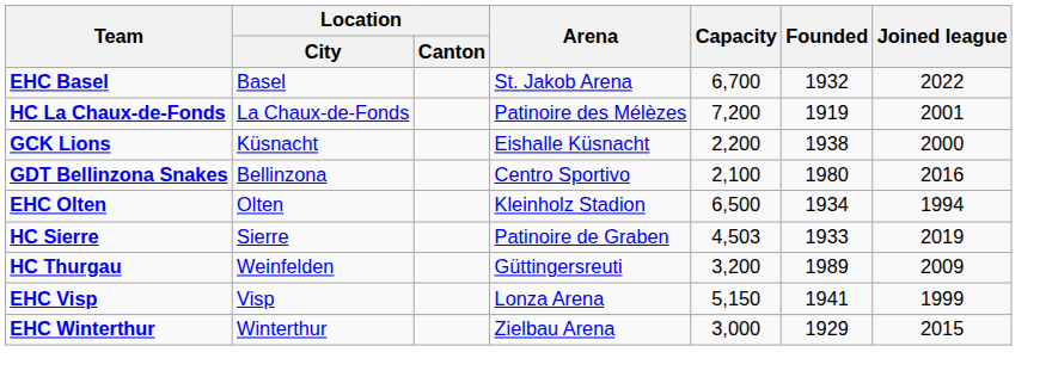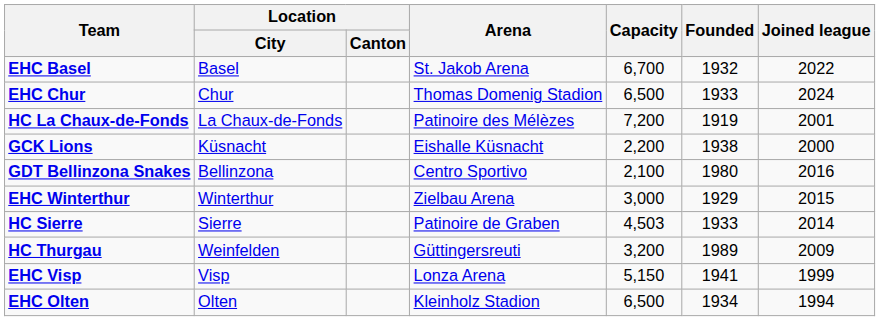+ row: EHC Chur | Chur | Thomas Domenig Stadion | 6,500 | 1933 | 2024
rows swapped: EHC Olten <-> EHC Winterthur
HC Sierre | Joined league: 2019 -> 2014
